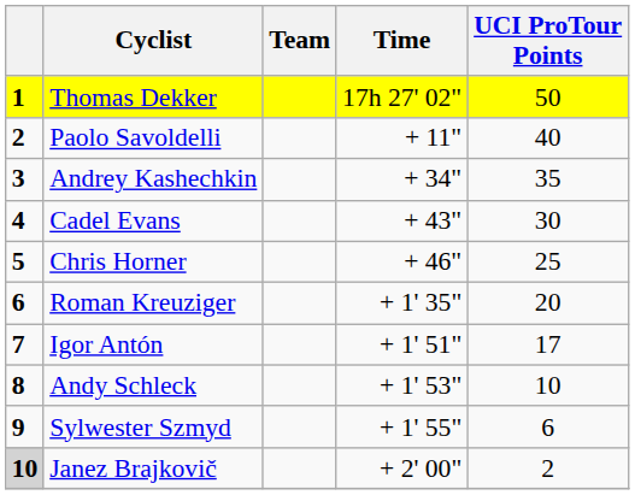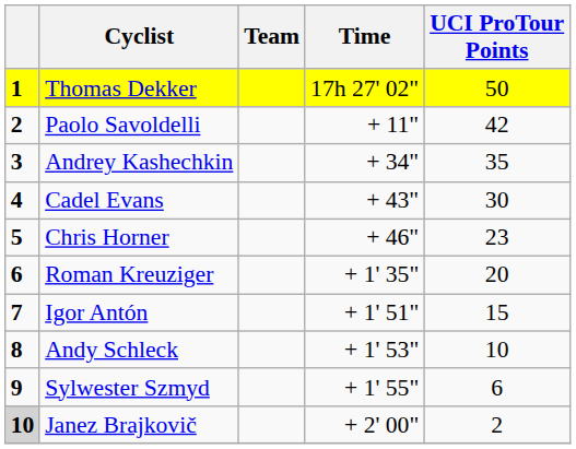Paolo Savoldelli | UCI ProTour Points: 40 -> 42
Chris Horner | UCI ProTour Points: 25 -> 23
Igor Antón | UCI ProTour Points: 17 -> 15
